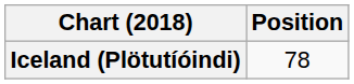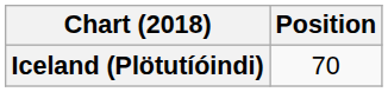Iceland (Plötutíóindi) | Position: 78 -> 70
